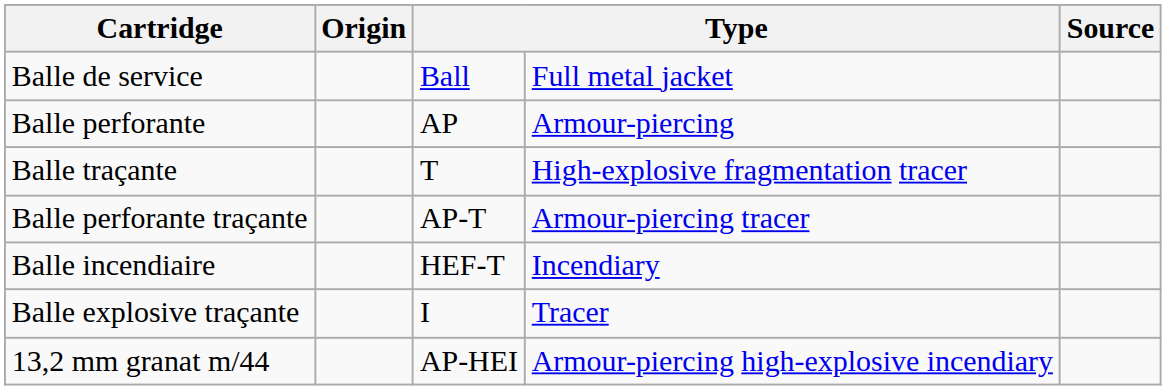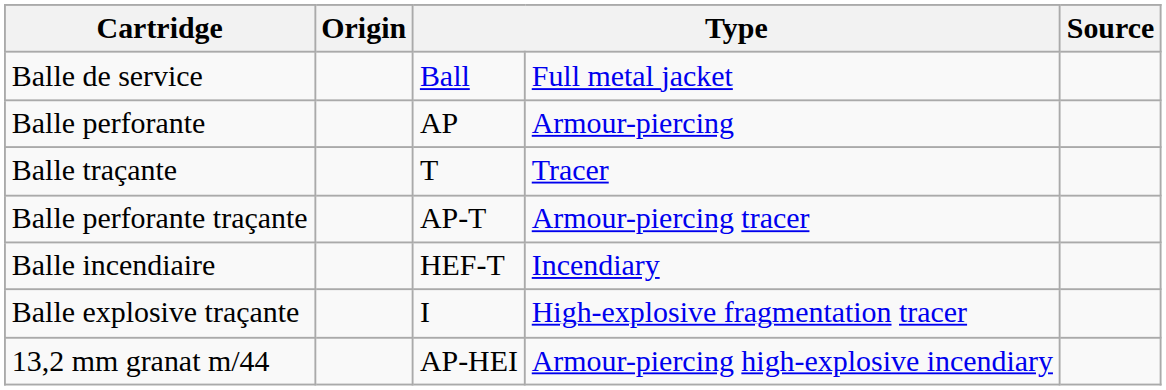Balle traçante | column 4: High-explosive fragmentation tracer -> Tracer
Balle explosive traçante | column 4: Tracer -> High-explosive fragmentation tracer
